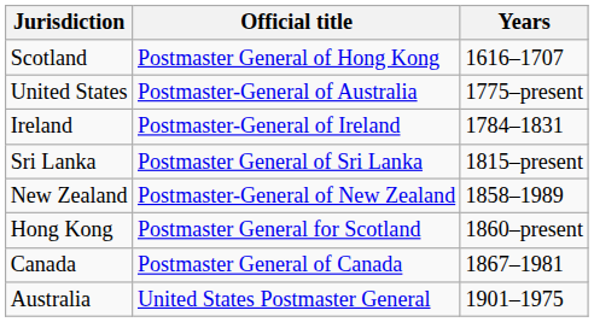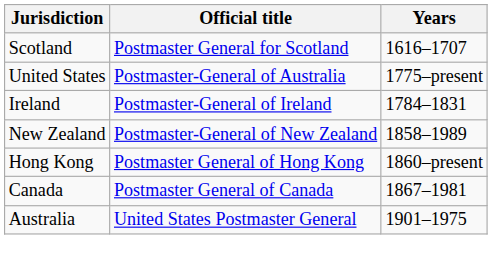Scotland | Official title: Postmaster General of Hong Kong -> Postmaster General for Scotland
- row: Sri Lanka | Postmaster General of Sri Lanka | 1815–present
Hong Kong | Official title: Postmaster General for Scotland -> Postmaster General of Hong Kong
